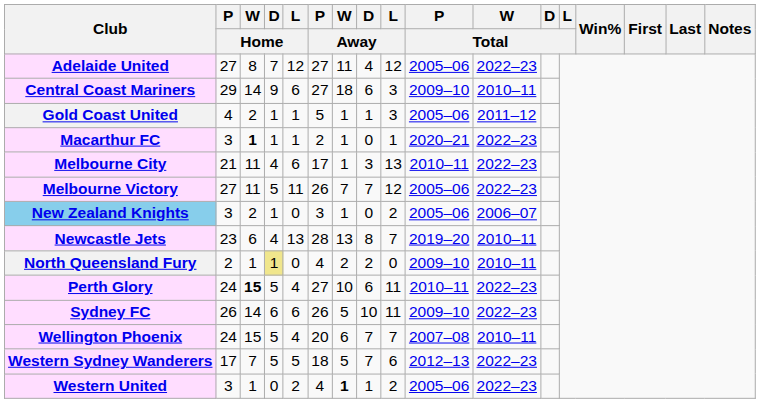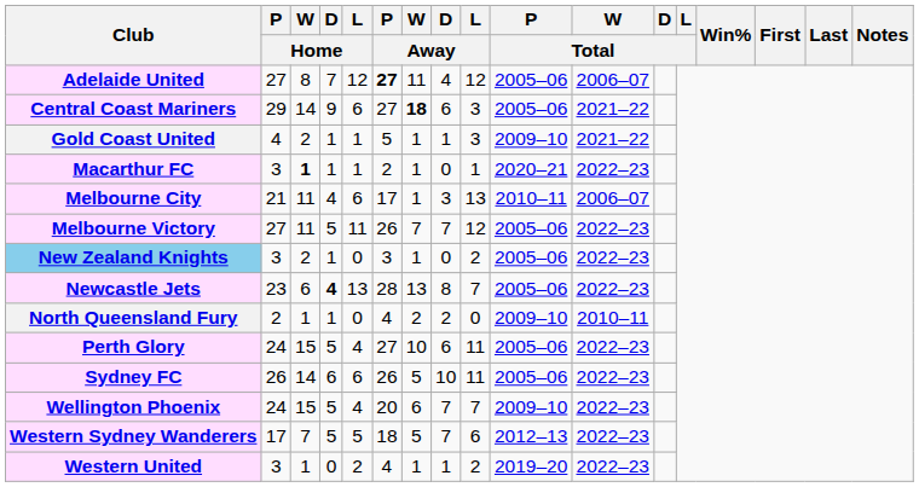Adelaide United | P / Away: normal -> bold
Adelaide United | W / Total: 2022–23 -> 2006–07
Central Coast Mariners | W / Away: normal -> bold
Central Coast Mariners | P / Total: 2009–10 -> 2005–06
Central Coast Mariners | W / Total: 2010–11 -> 2021–22
Gold Coast United | P / Total: 2005–06 -> 2009–10
Gold Coast United | W / Total: 2011–12 -> 2021–22
Melbourne City | W / Total: 2022–23 -> 2006–07
New Zealand Knights | W / Total: 2006–07 -> 2022–23
Newcastle Jets | D / Home: normal -> bold
Newcastle Jets | P / Total: 2019–20 -> 2005–06
Newcastle Jets | W / Total: 2010–11 -> 2022–23
North Queensland Fury | D / Home: khaki background -> no background
Perth Glory | W / Home: bold -> normal
Perth Glory | P / Total: 2010–11 -> 2005–06
Sydney FC | P / Total: 2009–10 -> 2005–06
Wellington Phoenix | P / Total: 2007–08 -> 2009–10
Wellington Phoenix | W / Total: 2010–11 -> 2022–23
Western United | W / Away: bold -> normal
Western United | P / Total: 2005–06 -> 2019–20
